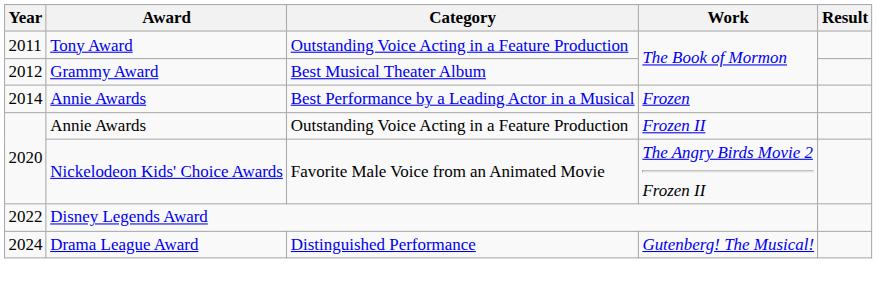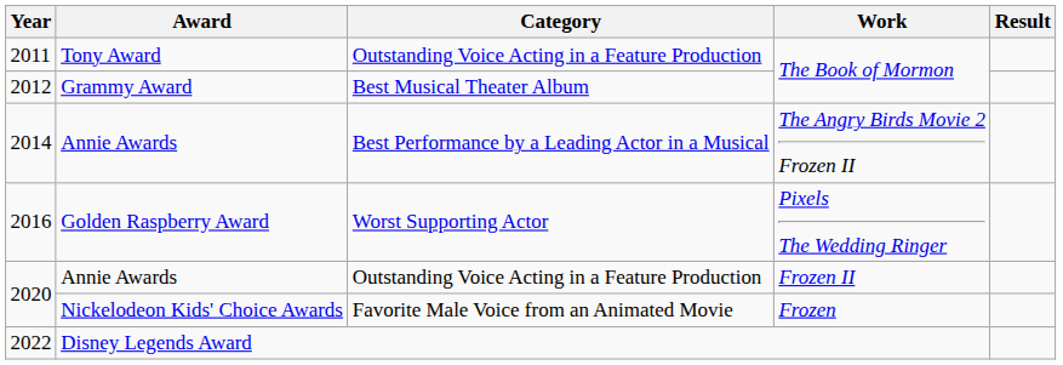2014 | Work: Frozen -> The Angry Birds Movie 2 Frozen II
+ row: 2016 | Golden Raspberry Award | Worst Supporting Actor | Pixels The Wedding Ringer
2020 / Nickelodeon Kids' Choice Awards | Work: The Angry Birds Movie 2 Frozen II -> Frozen
- row: 2024 | Drama League Award | Distinguished Performance | Gutenberg! The Musical!
